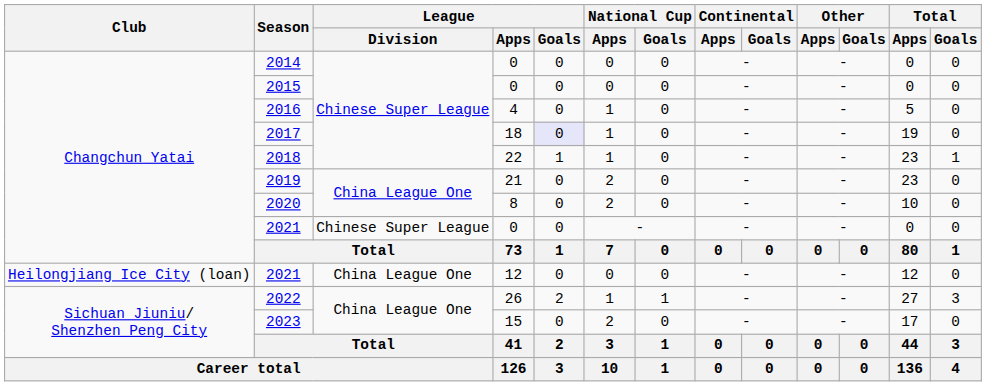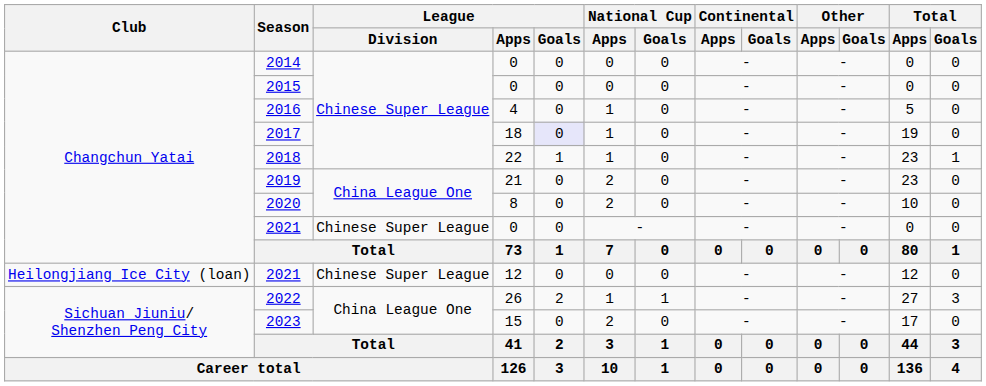2021 / 12 | League / Division: China League One -> Chinese Super League
